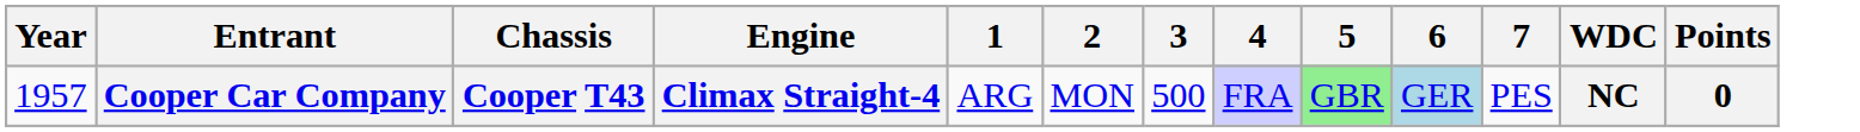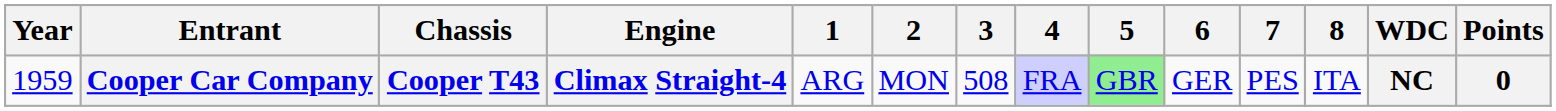+ column: 8 | ITA
Cooper Car Company | Year: 1957 -> 1959
Cooper Car Company | 3: 500 -> 508
Cooper Car Company | 6: lightblue background -> no background
